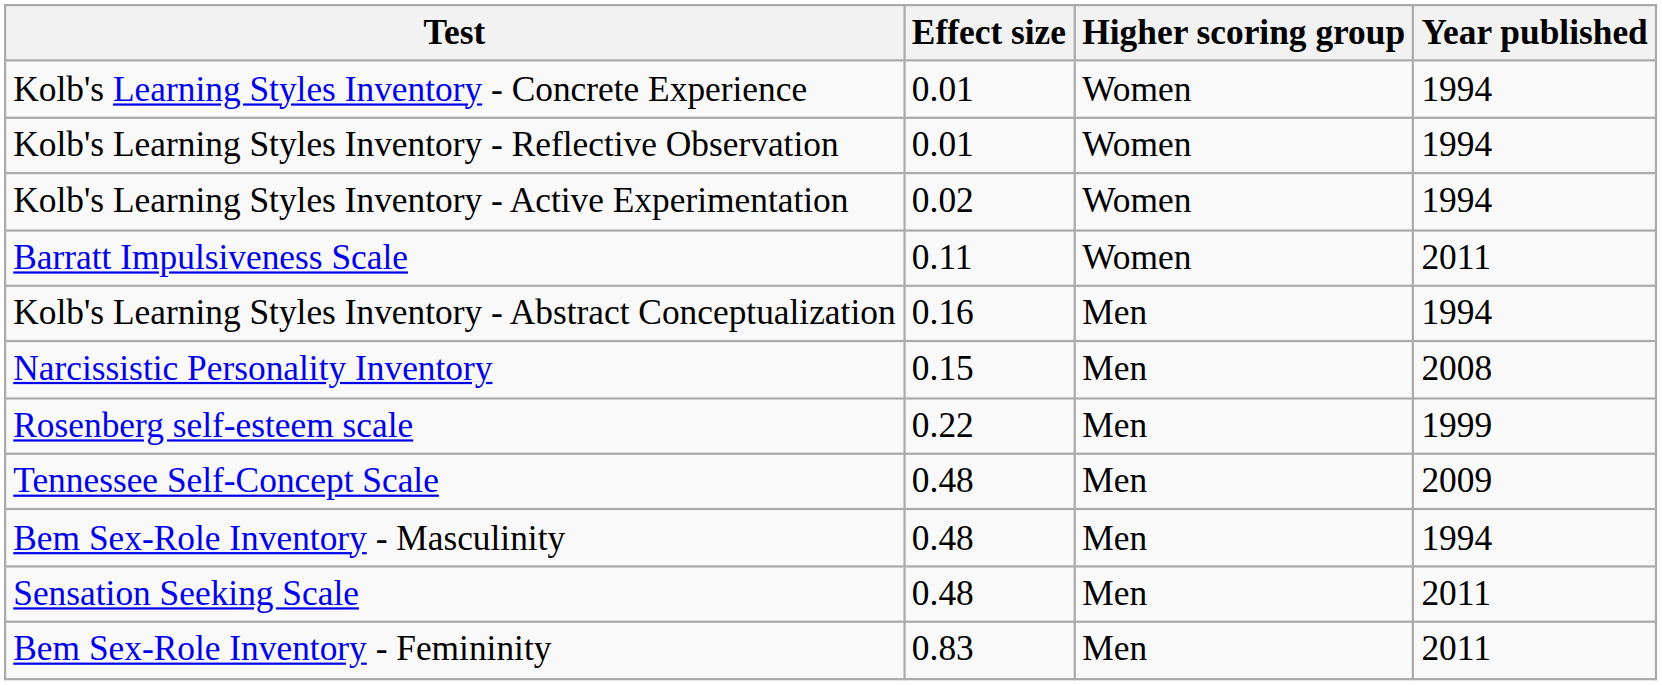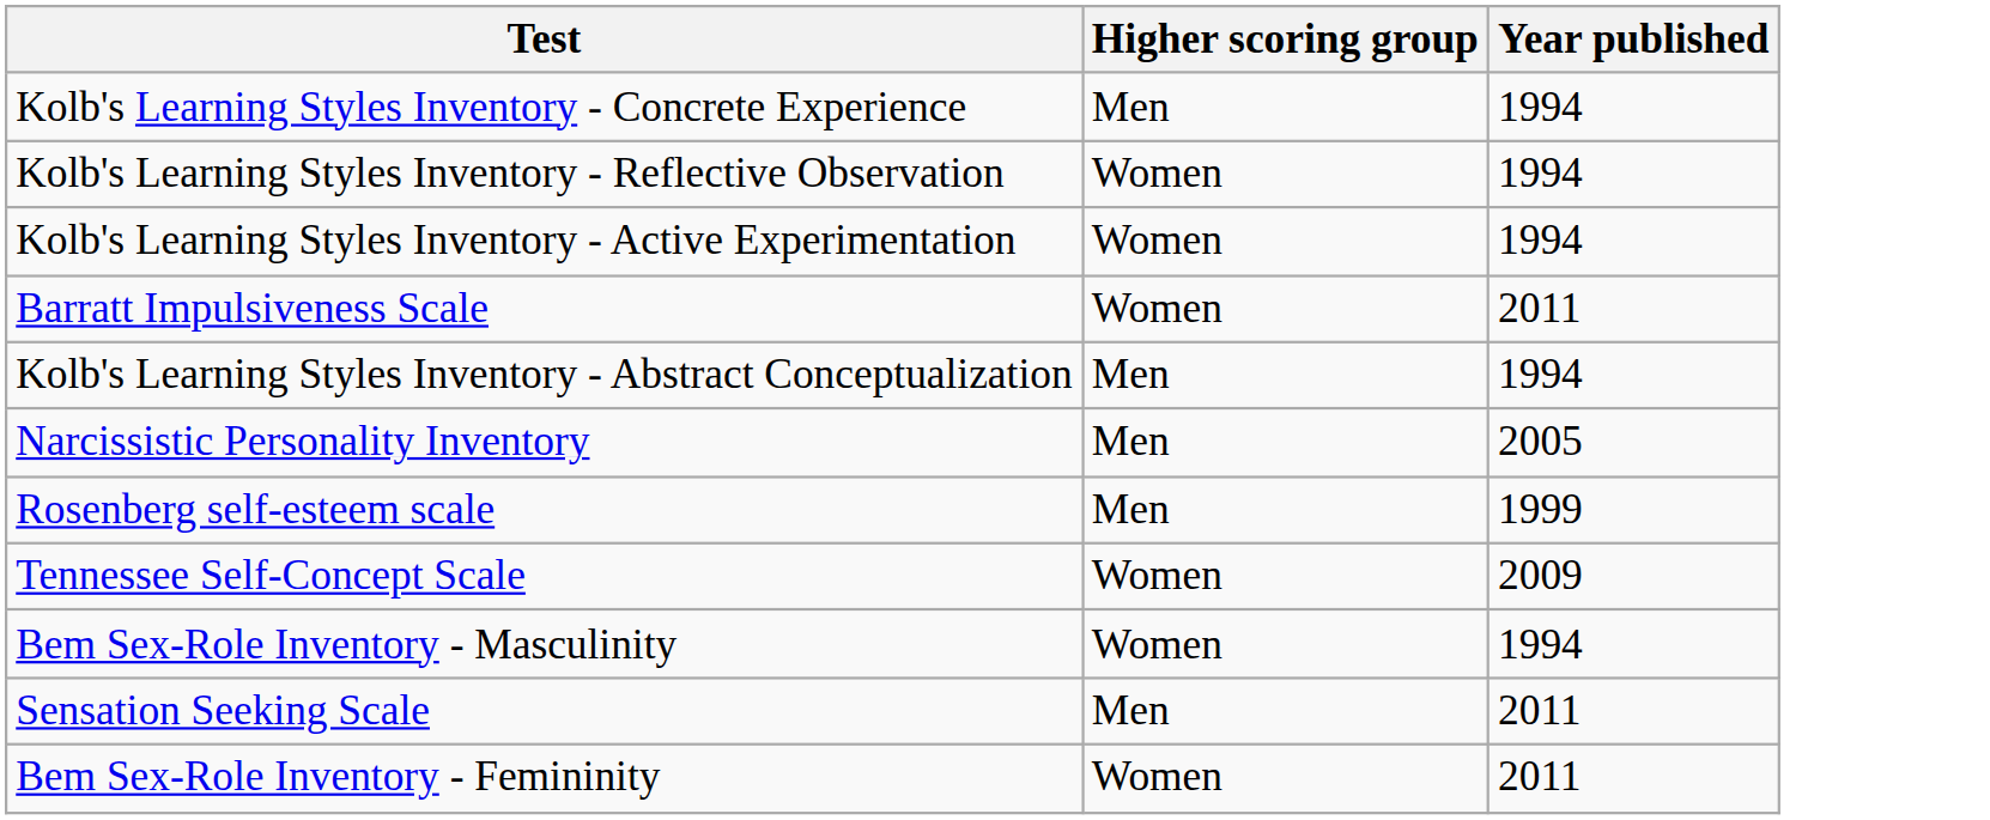- column: Effect size | 0.01 | 0.01 | 0.02 | 0.11 | 0.16 | 0.15 | 0.22 | 0.48 | 0.48 | 0.48 | 0.83
Kolb's Learning Styles Inventory - Concrete Experience | Higher scoring group: Women -> Men
Narcissistic Personality Inventory | Year published: 2008 -> 2005
Tennessee Self-Concept Scale | Higher scoring group: Men -> Women
Bem Sex-Role Inventory - Masculinity | Higher scoring group: Men -> Women
Bem Sex-Role Inventory - Femininity | Higher scoring group: Men -> Women
